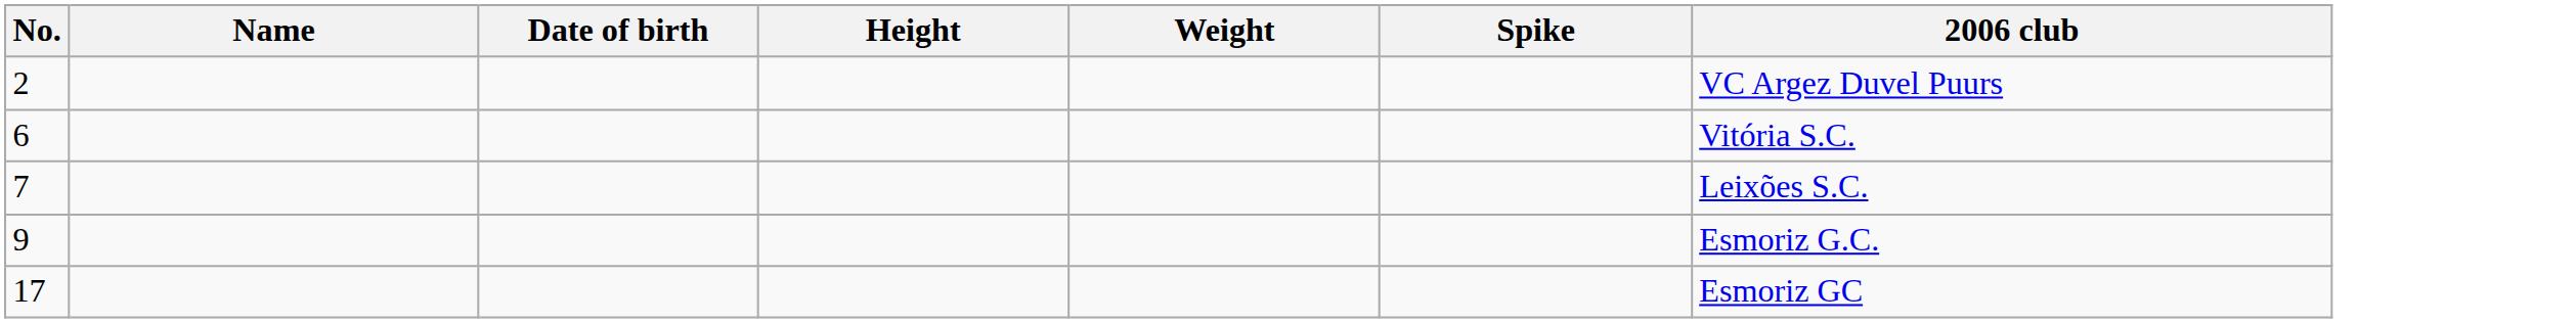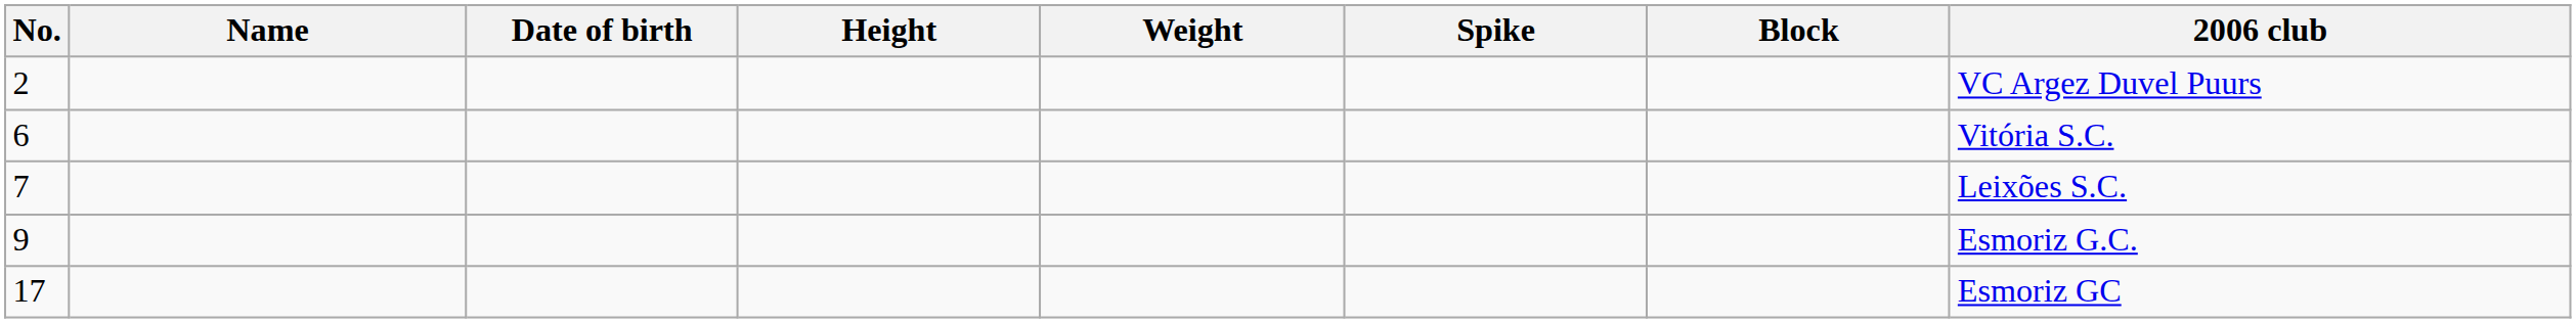+ column: Block
